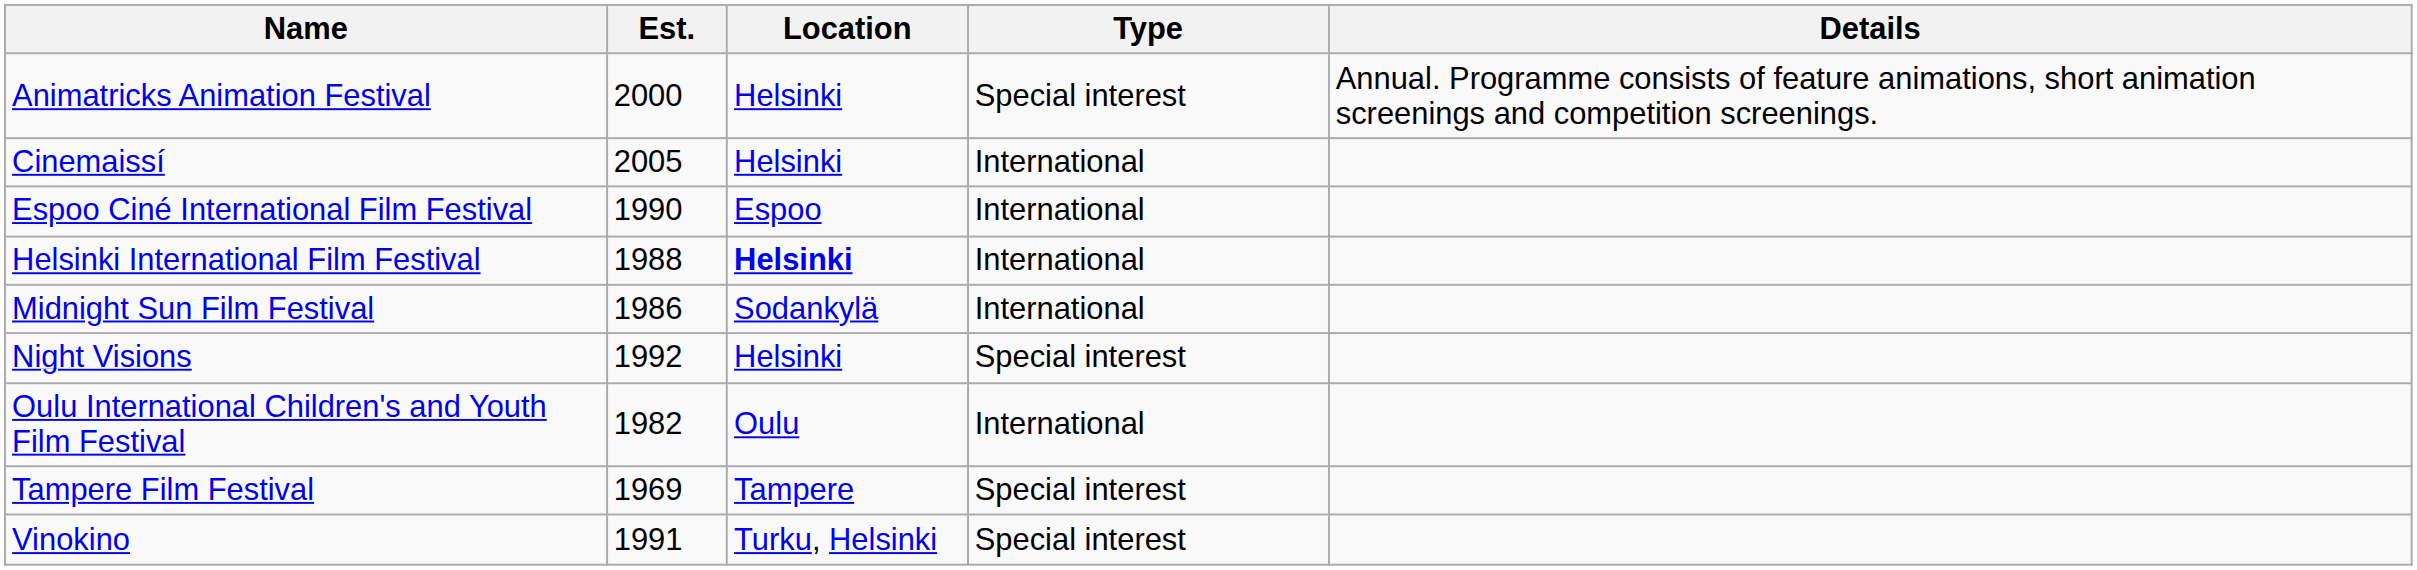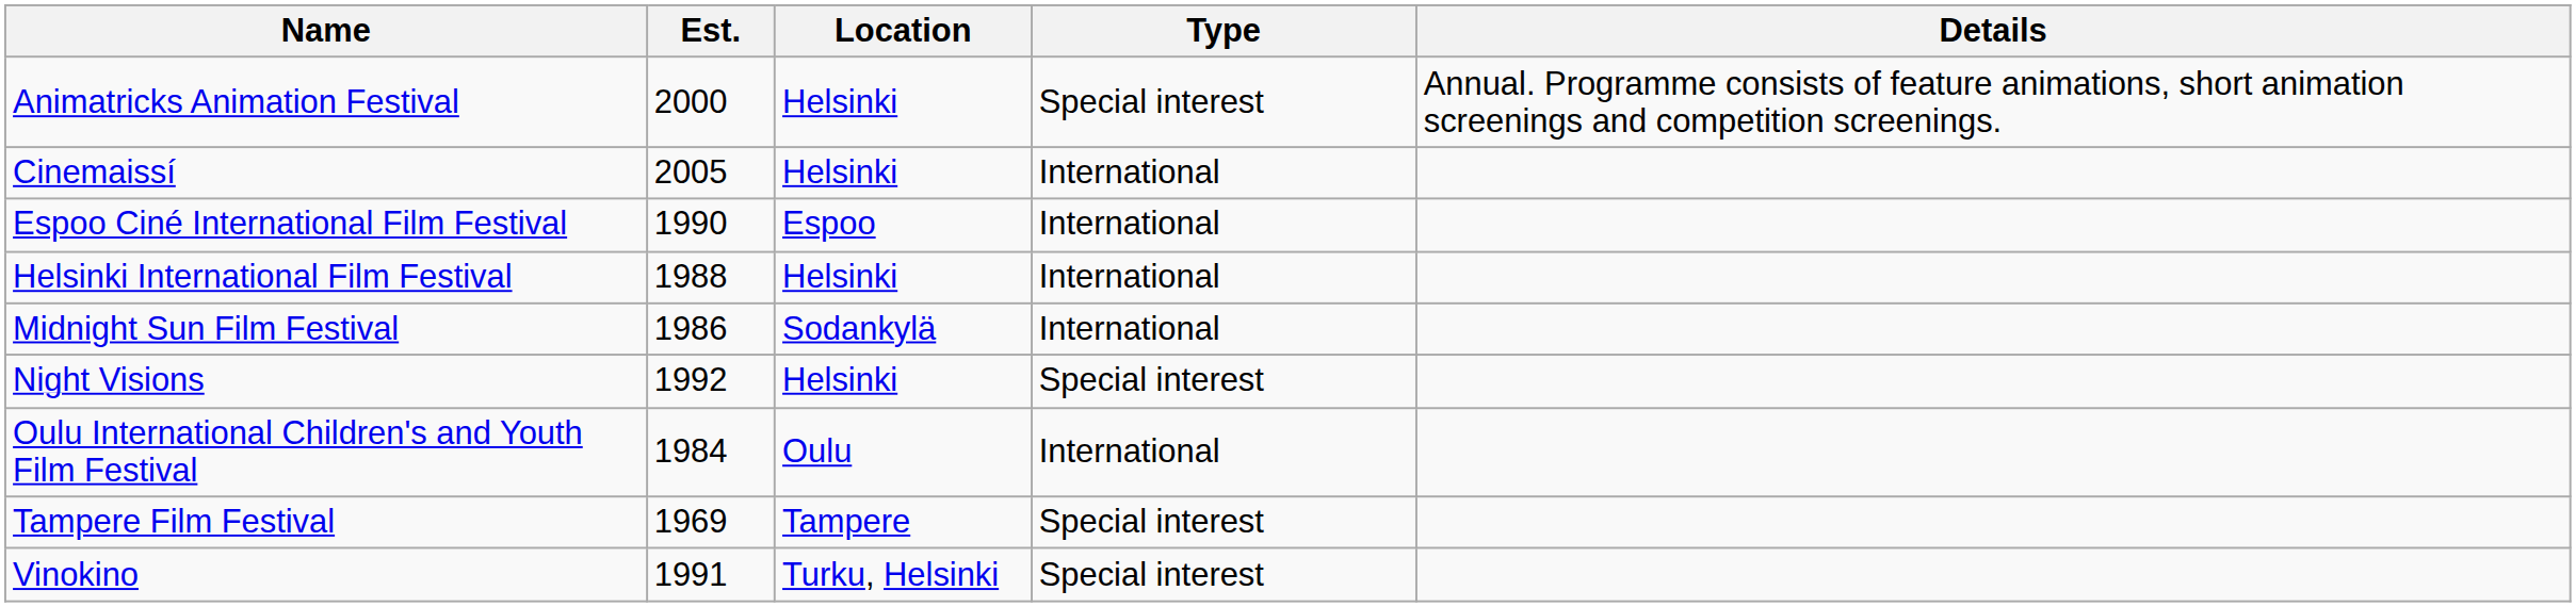Helsinki International Film Festival | Location: bold -> normal
Oulu International Children's and Youth Film Festival | Est.: 1982 -> 1984
